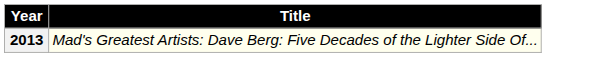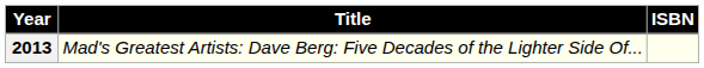+ column: ISBN
